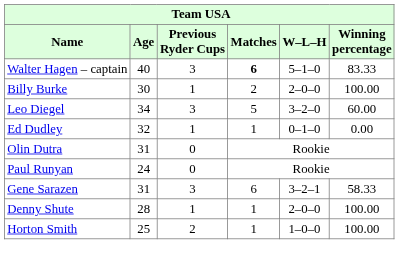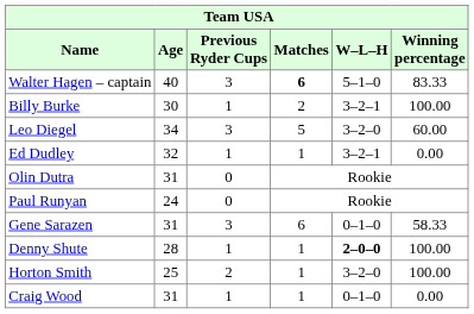Billy Burke | W–L–H: 2–0–0 -> 3–2–1
Ed Dudley | W–L–H: 0–1–0 -> 3–2–1
Gene Sarazen | W–L–H: 3–2–1 -> 0–1–0
Denny Shute | W–L–H: normal -> bold
Horton Smith | W–L–H: 1–0–0 -> 3–2–0
+ row: Craig Wood | 31 | 1 | 1 | 0–1–0 | 0.00
